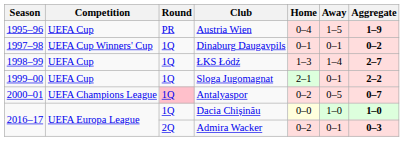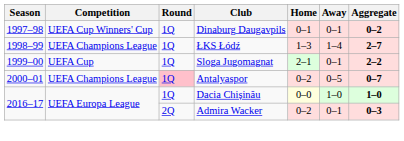- row: 1995–96 | UEFA Cup | PR | Austria Wien | 0–4 | 1–5 | 1–9
ŁKS Łódź | Competition: UEFA Cup -> UEFA Champions League
